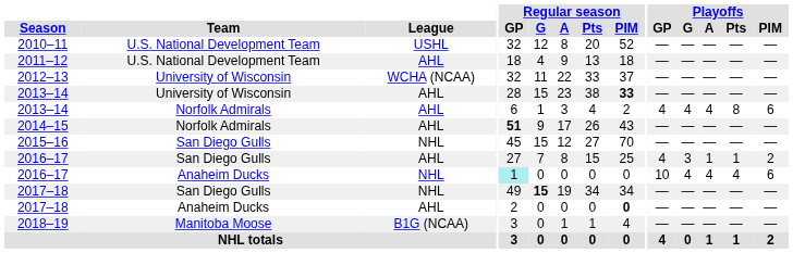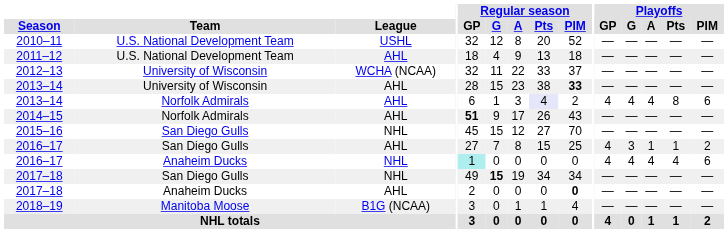2013–14 / Norfolk Admirals | Regular season / Pts: no background -> lavender background
2016–17 / Anaheim Ducks | Playoffs / GP: 10 -> 4
